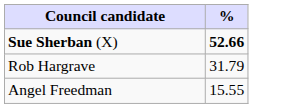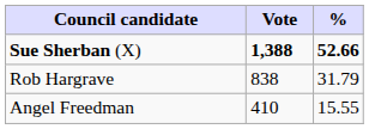+ column: Vote | 1,388 | 838 | 410
